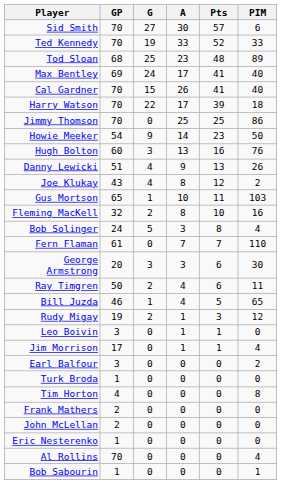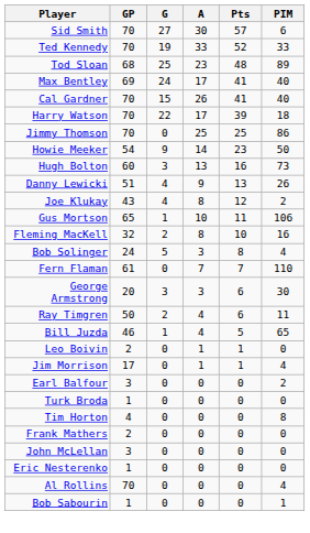Hugh Bolton | PIM: 76 -> 73
Gus Mortson | PIM: 103 -> 106
- row: Rudy Migay | 19 | 2 | 1 | 3 | 12
Leo Boivin | GP: 3 -> 2
John McLellan | GP: 2 -> 3
